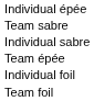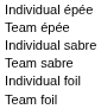rows swapped: Team épée <-> Team sabre
